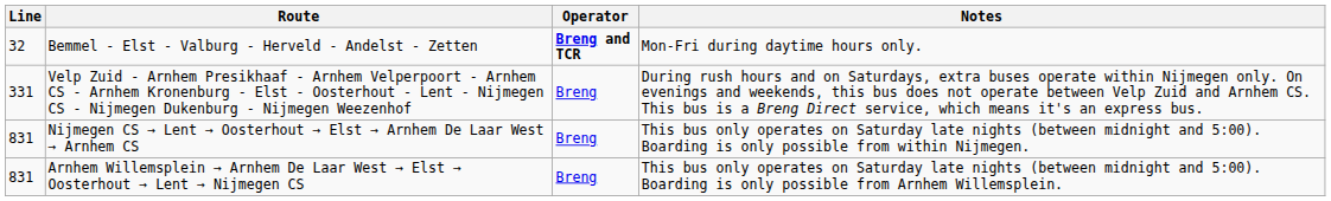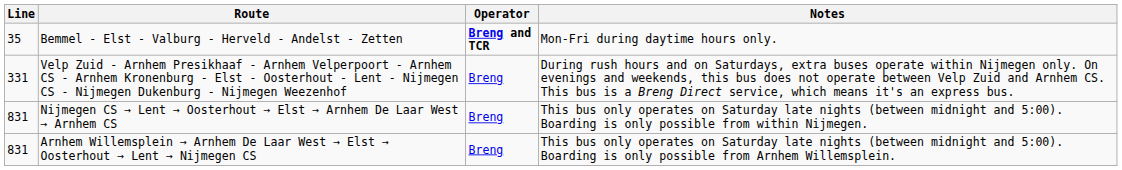Bemmel - Elst - Valburg - Herveld - Andelst - Zetten | Line: 32 -> 35
